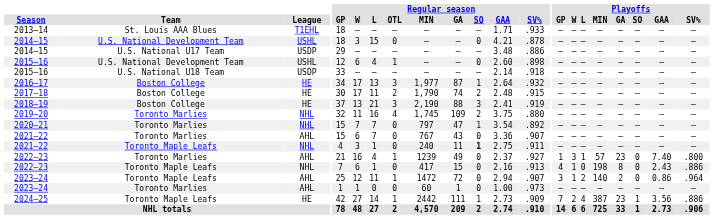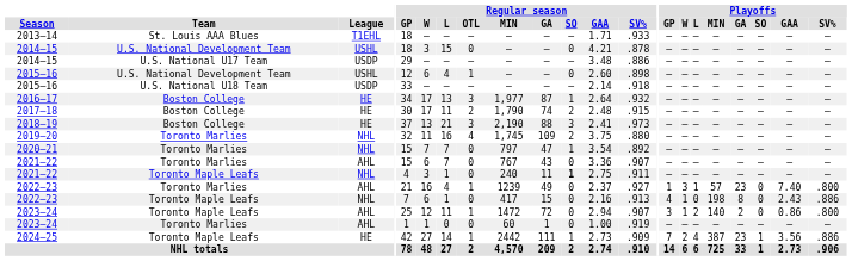2018–19 | Regular season / SV%: .919 -> .973
2023–24 / Toronto Maple Leafs | Playoffs / SV%: .964 -> .800
2023–24 / Toronto Marlies | Regular season / SV%: .973 -> .919
